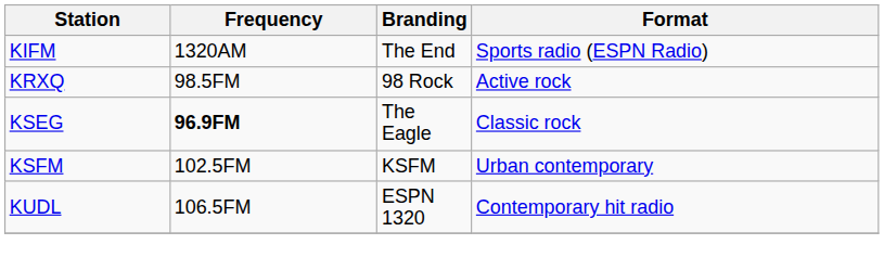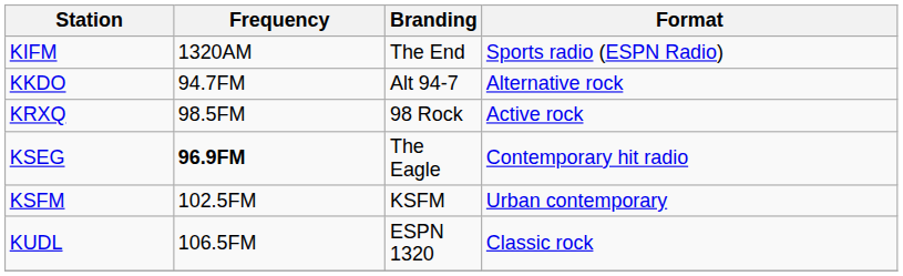+ row: KKDO | 94.7FM | Alt 94-7 | Alternative rock
KSEG | Format: Classic rock -> Contemporary hit radio
KUDL | Format: Contemporary hit radio -> Classic rock
